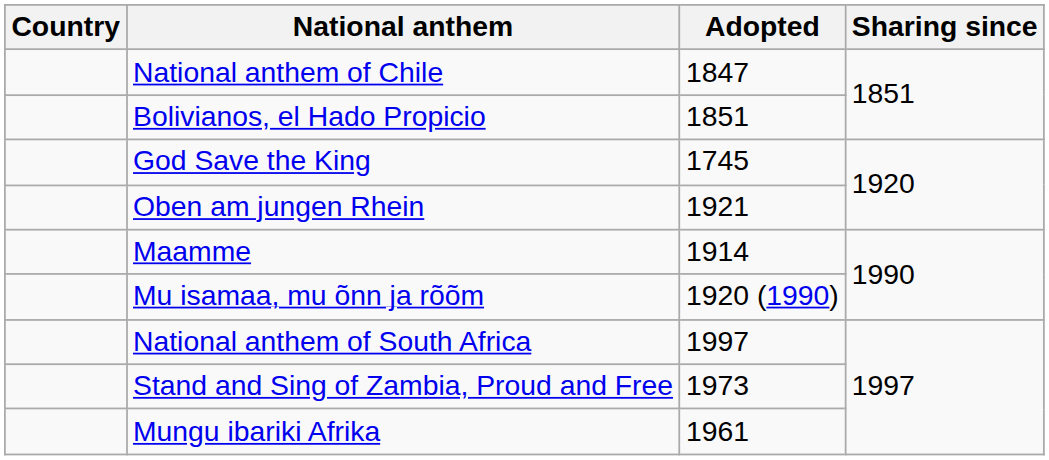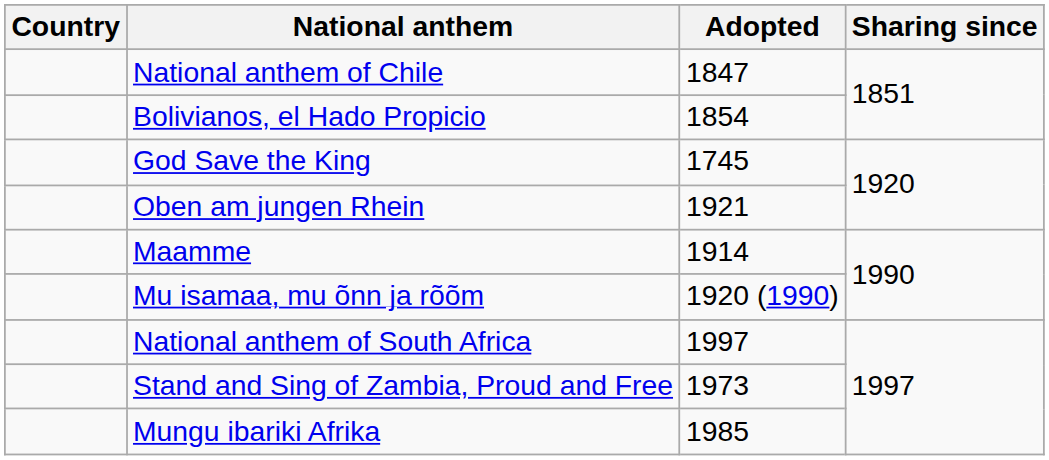Bolivianos, el Hado Propicio | Adopted: 1851 -> 1854
Mungu ibariki Afrika | Adopted: 1961 -> 1985
